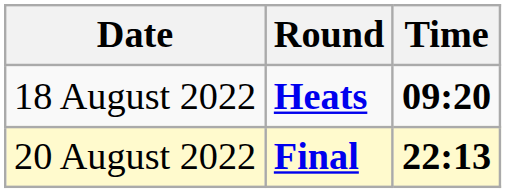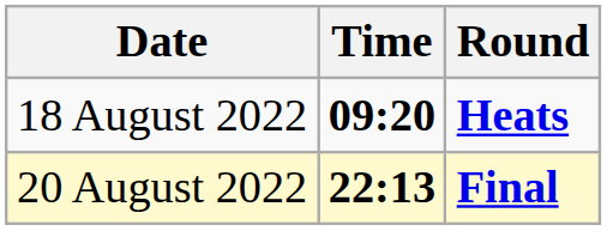columns swapped: Time <-> Round
